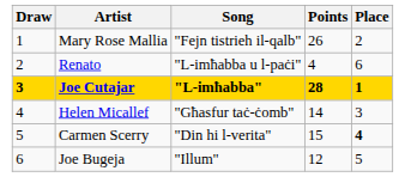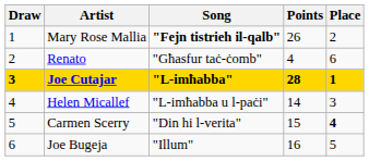Mary Rose Mallia | Song: normal -> bold
Renato | Song: "L-imħabba u l-paċi" -> "Għasfur taċ-ċomb"
Helen Micallef | Song: "Għasfur taċ-ċomb" -> "L-imħabba u l-paċi"
Joe Bugeja | Points: 12 -> 16
